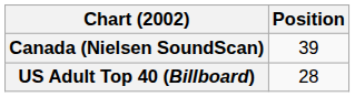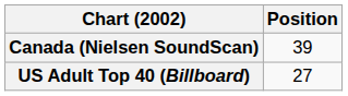US Adult Top 40 (Billboard) | Position: 28 -> 27
